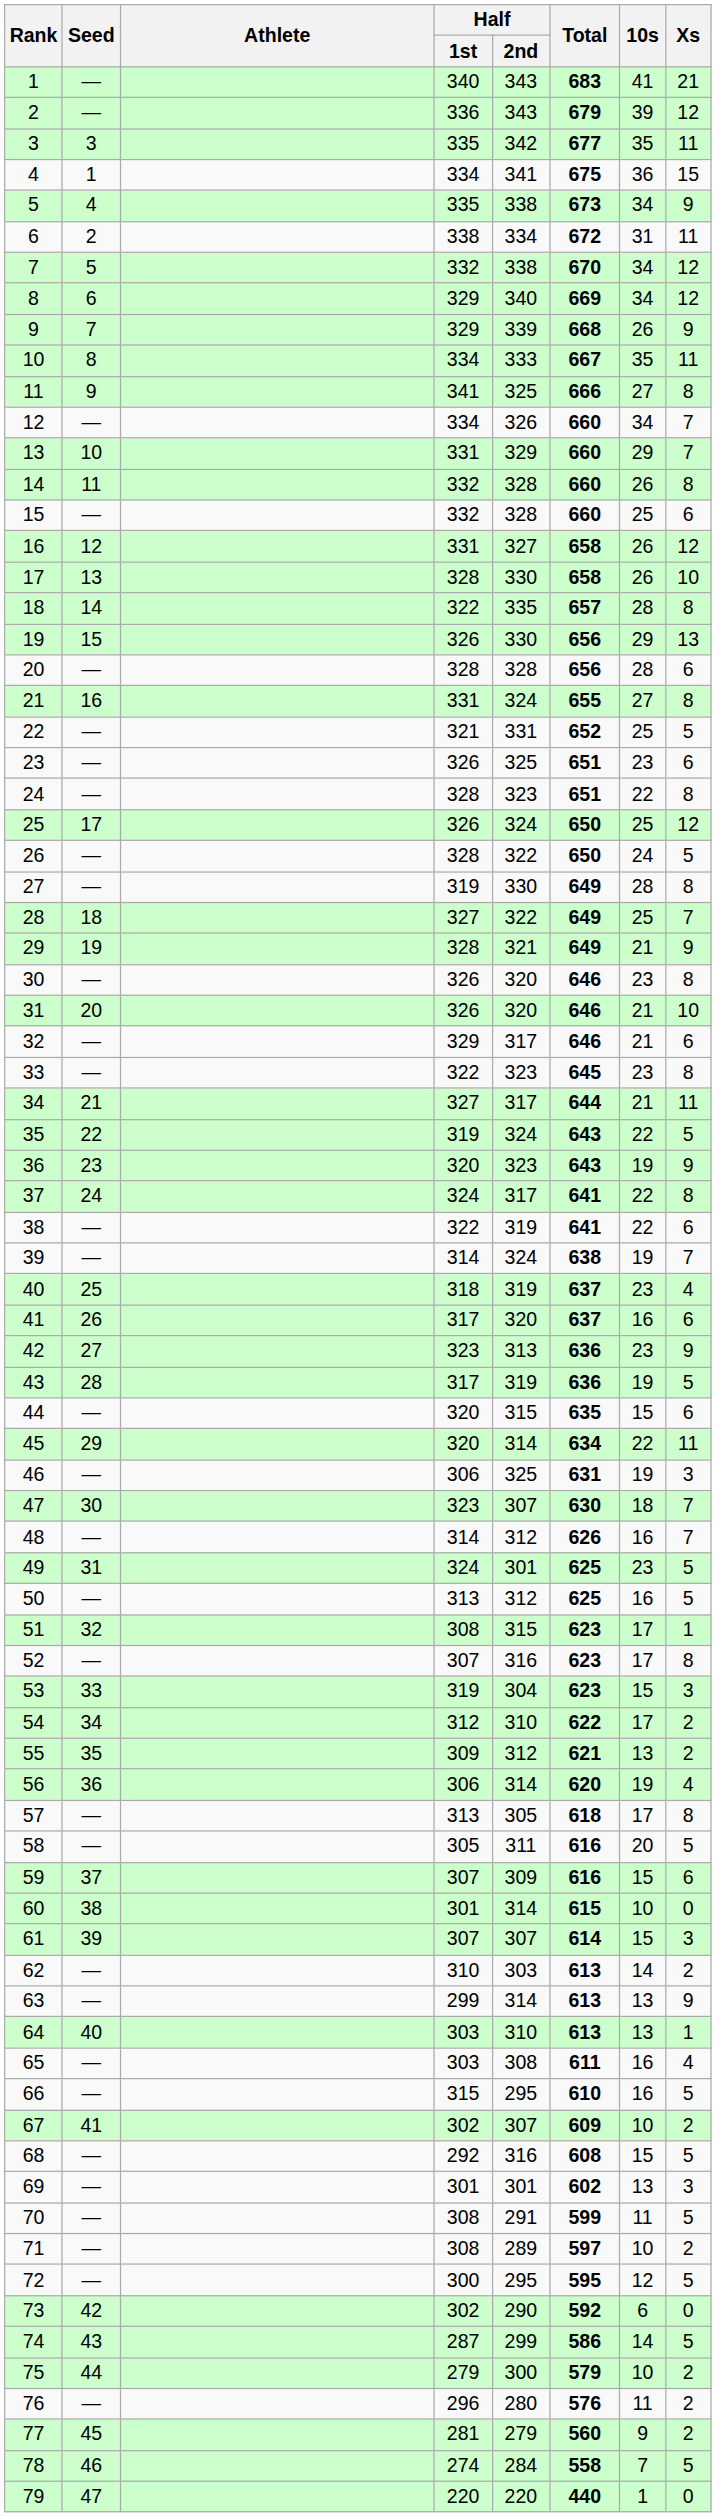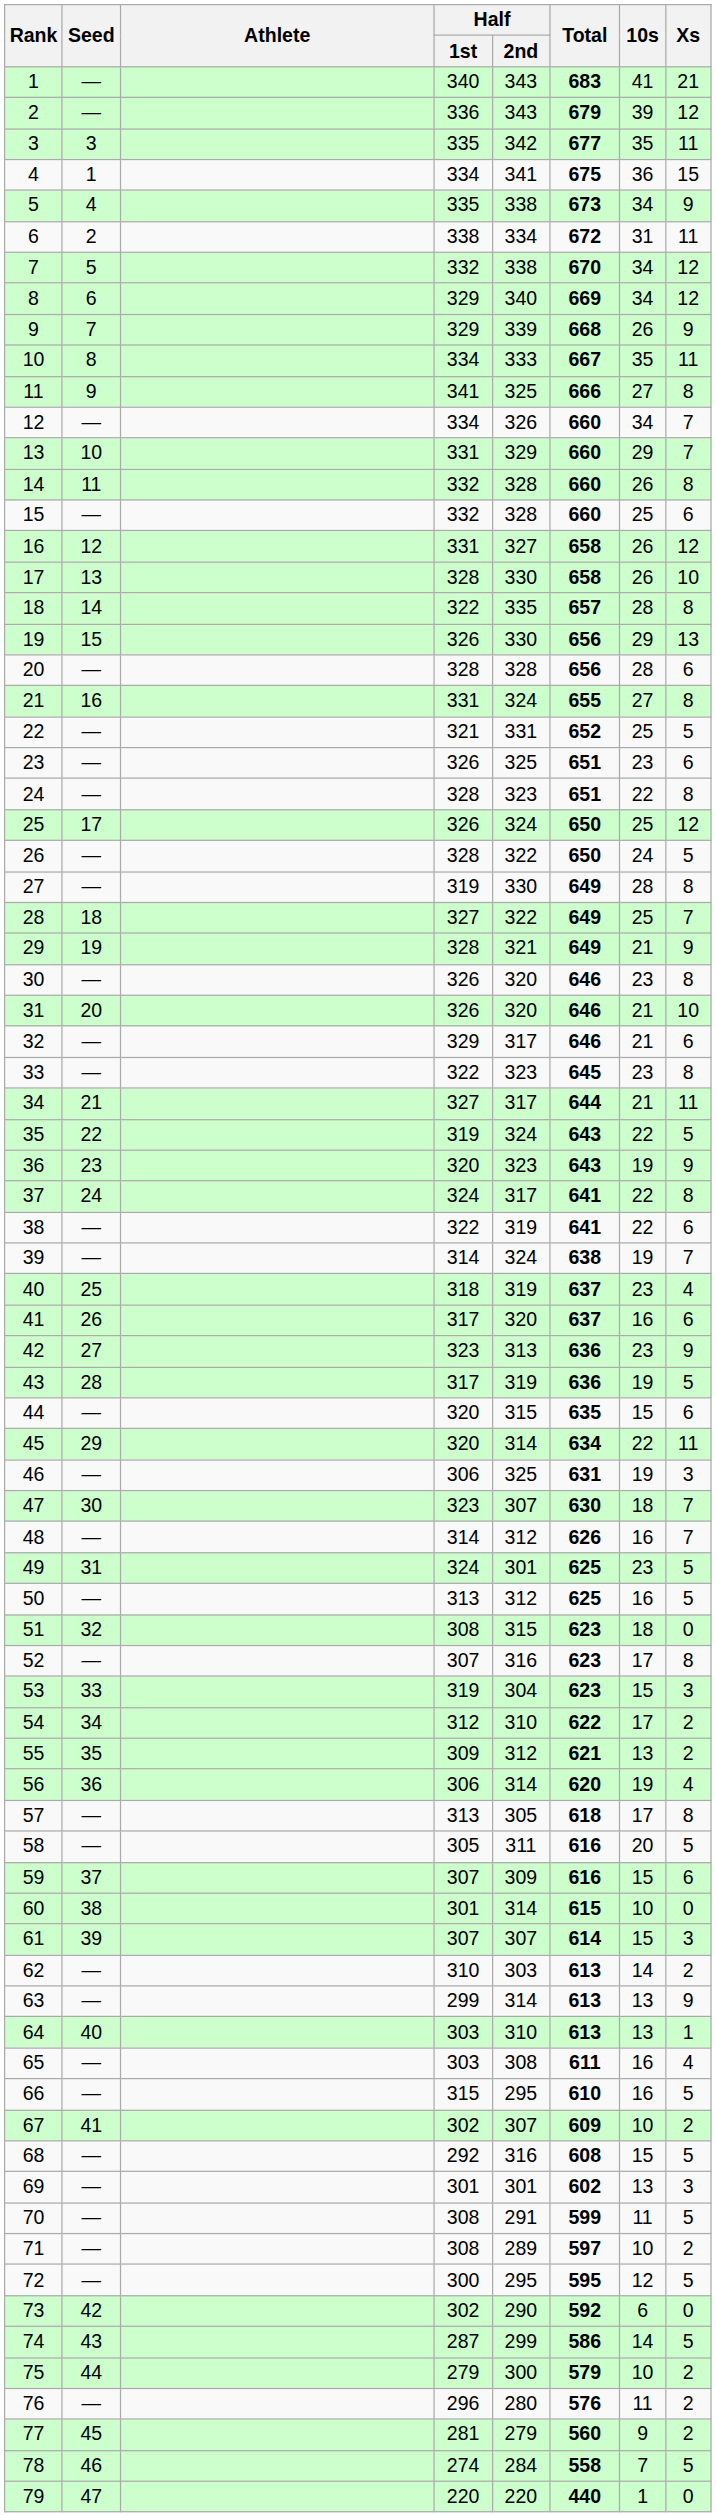51 | 10s: 17 -> 18
51 | Xs: 1 -> 0
